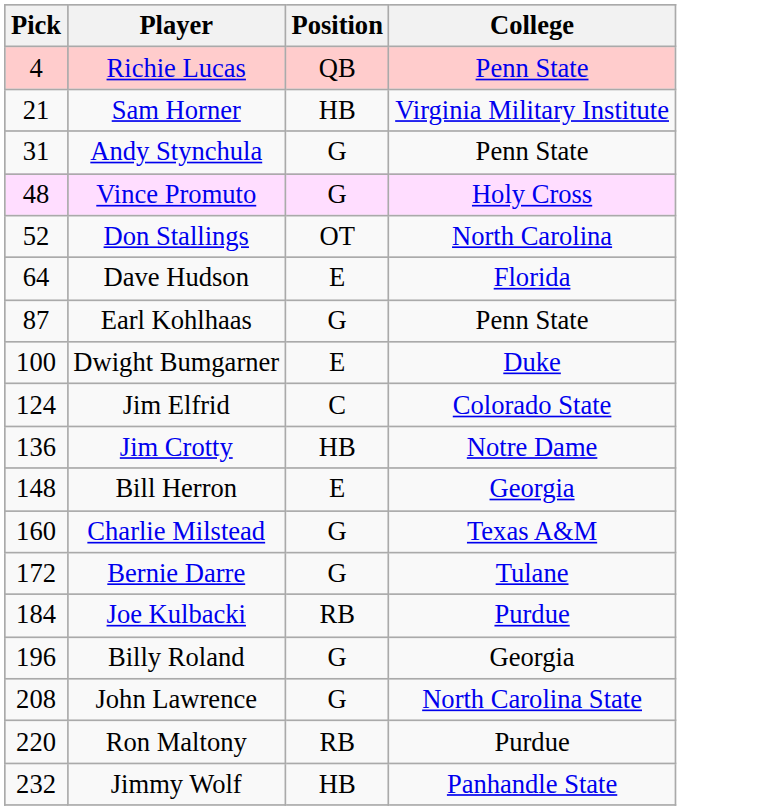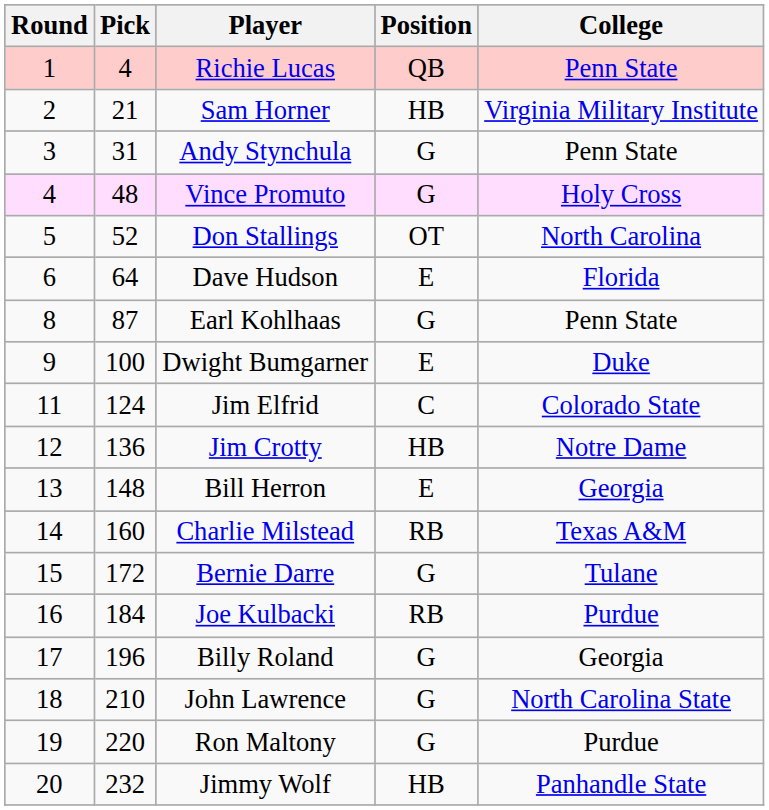+ column: Round | 1 | 2 | 3 | 4 | 5 | 6 | 8 | 9 | 11 | 12 | 13 | 14 | 15 | 16 | 17 | 18 | 19 | 20
Charlie Milstead | Position: G -> RB
John Lawrence | Pick: 208 -> 210
Ron Maltony | Position: RB -> G
